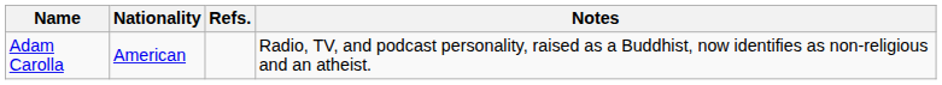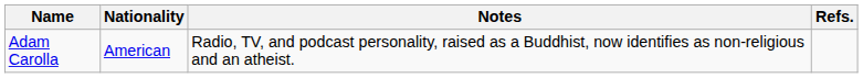columns swapped: Notes <-> Refs.
